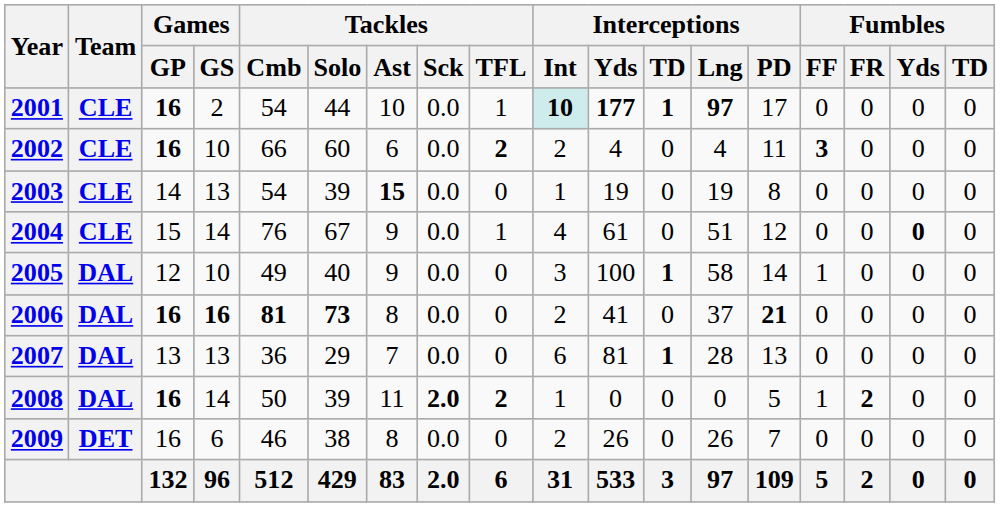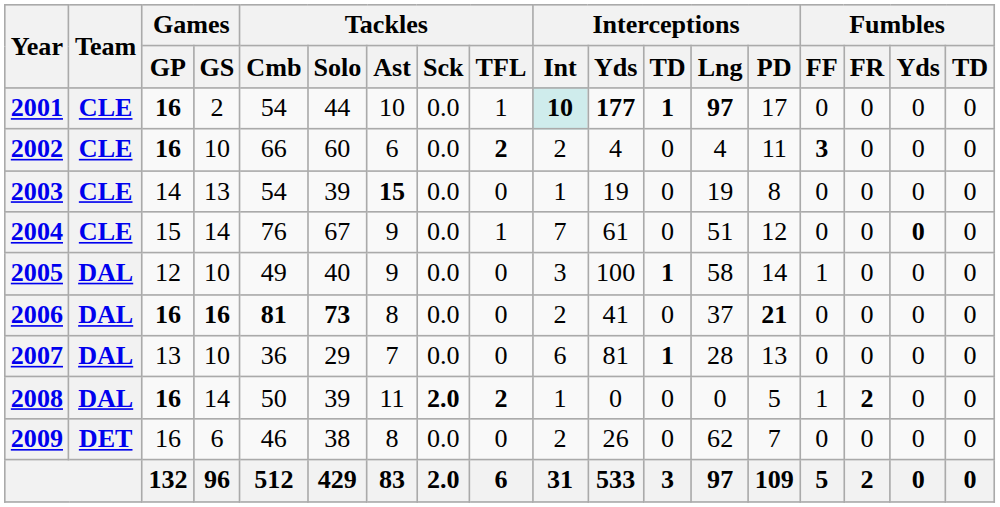2004 | Interceptions / Int: 4 -> 7
2007 | Games / GS: 13 -> 10
2009 | Interceptions / Lng: 26 -> 62
